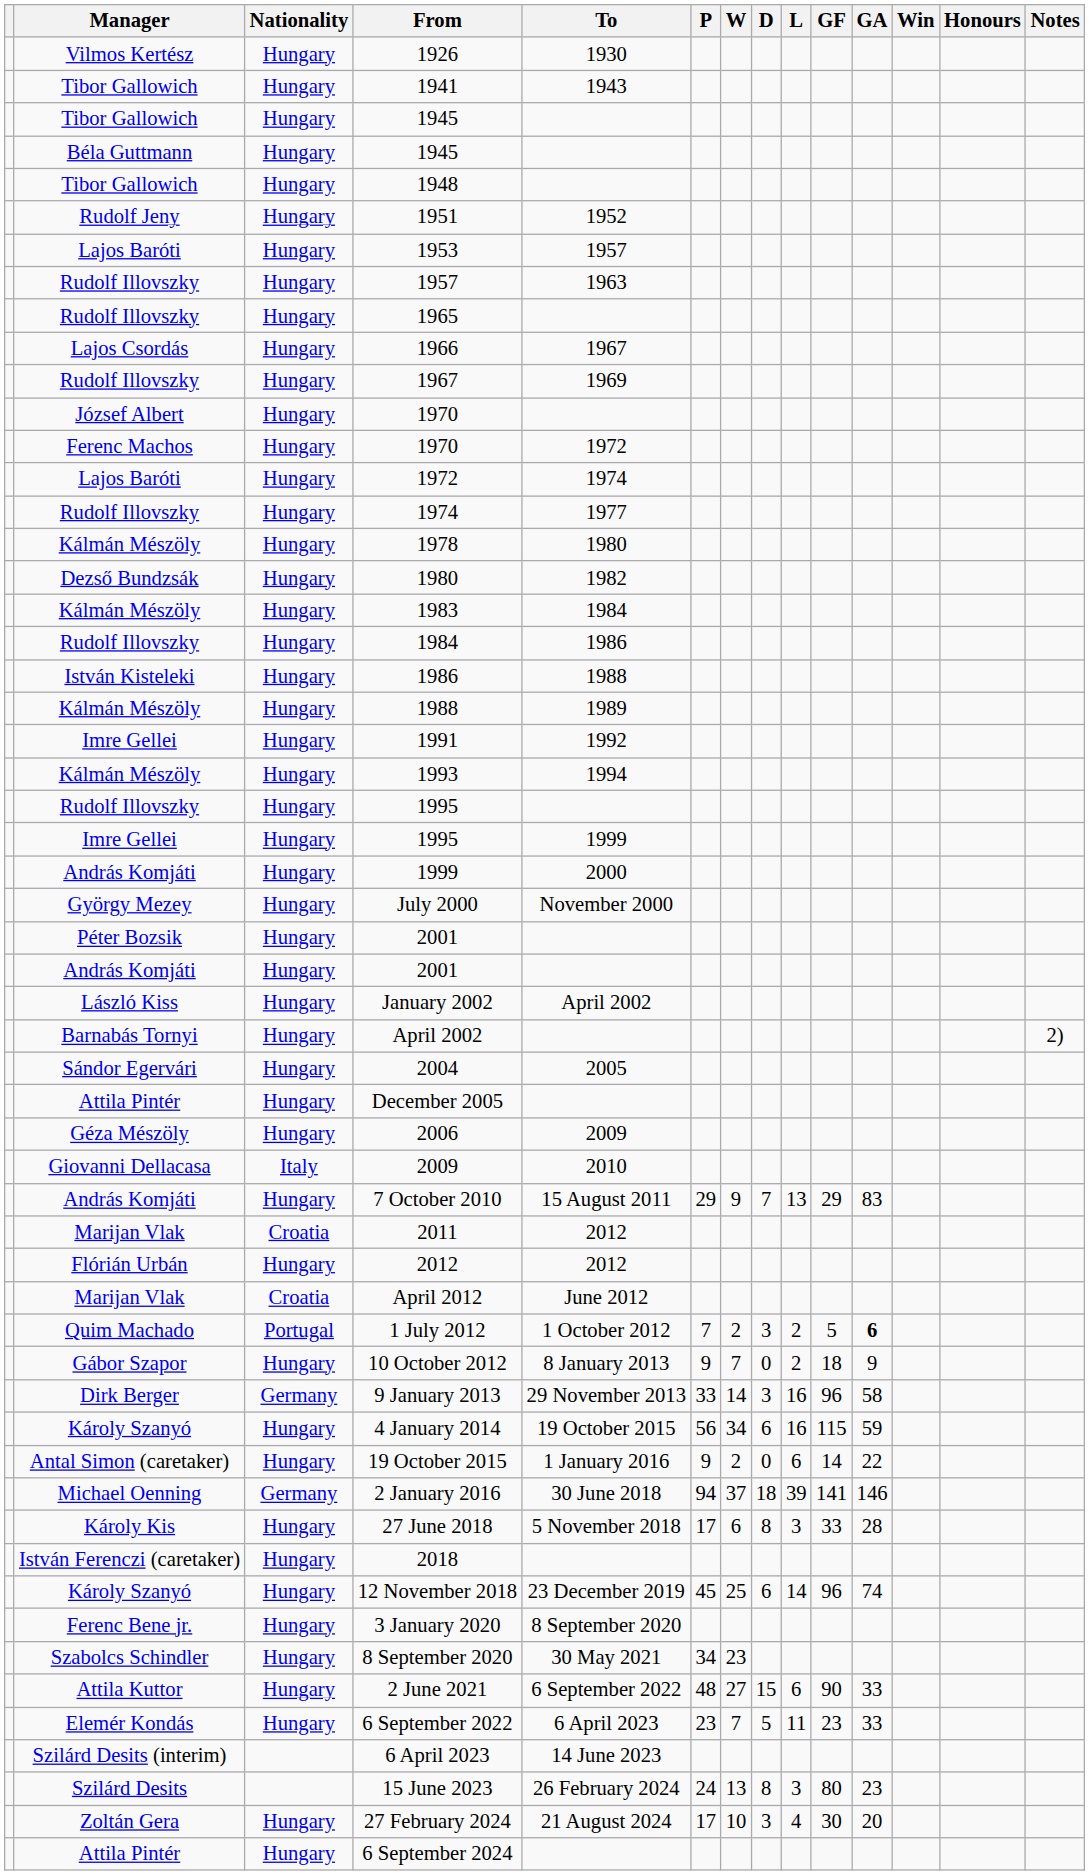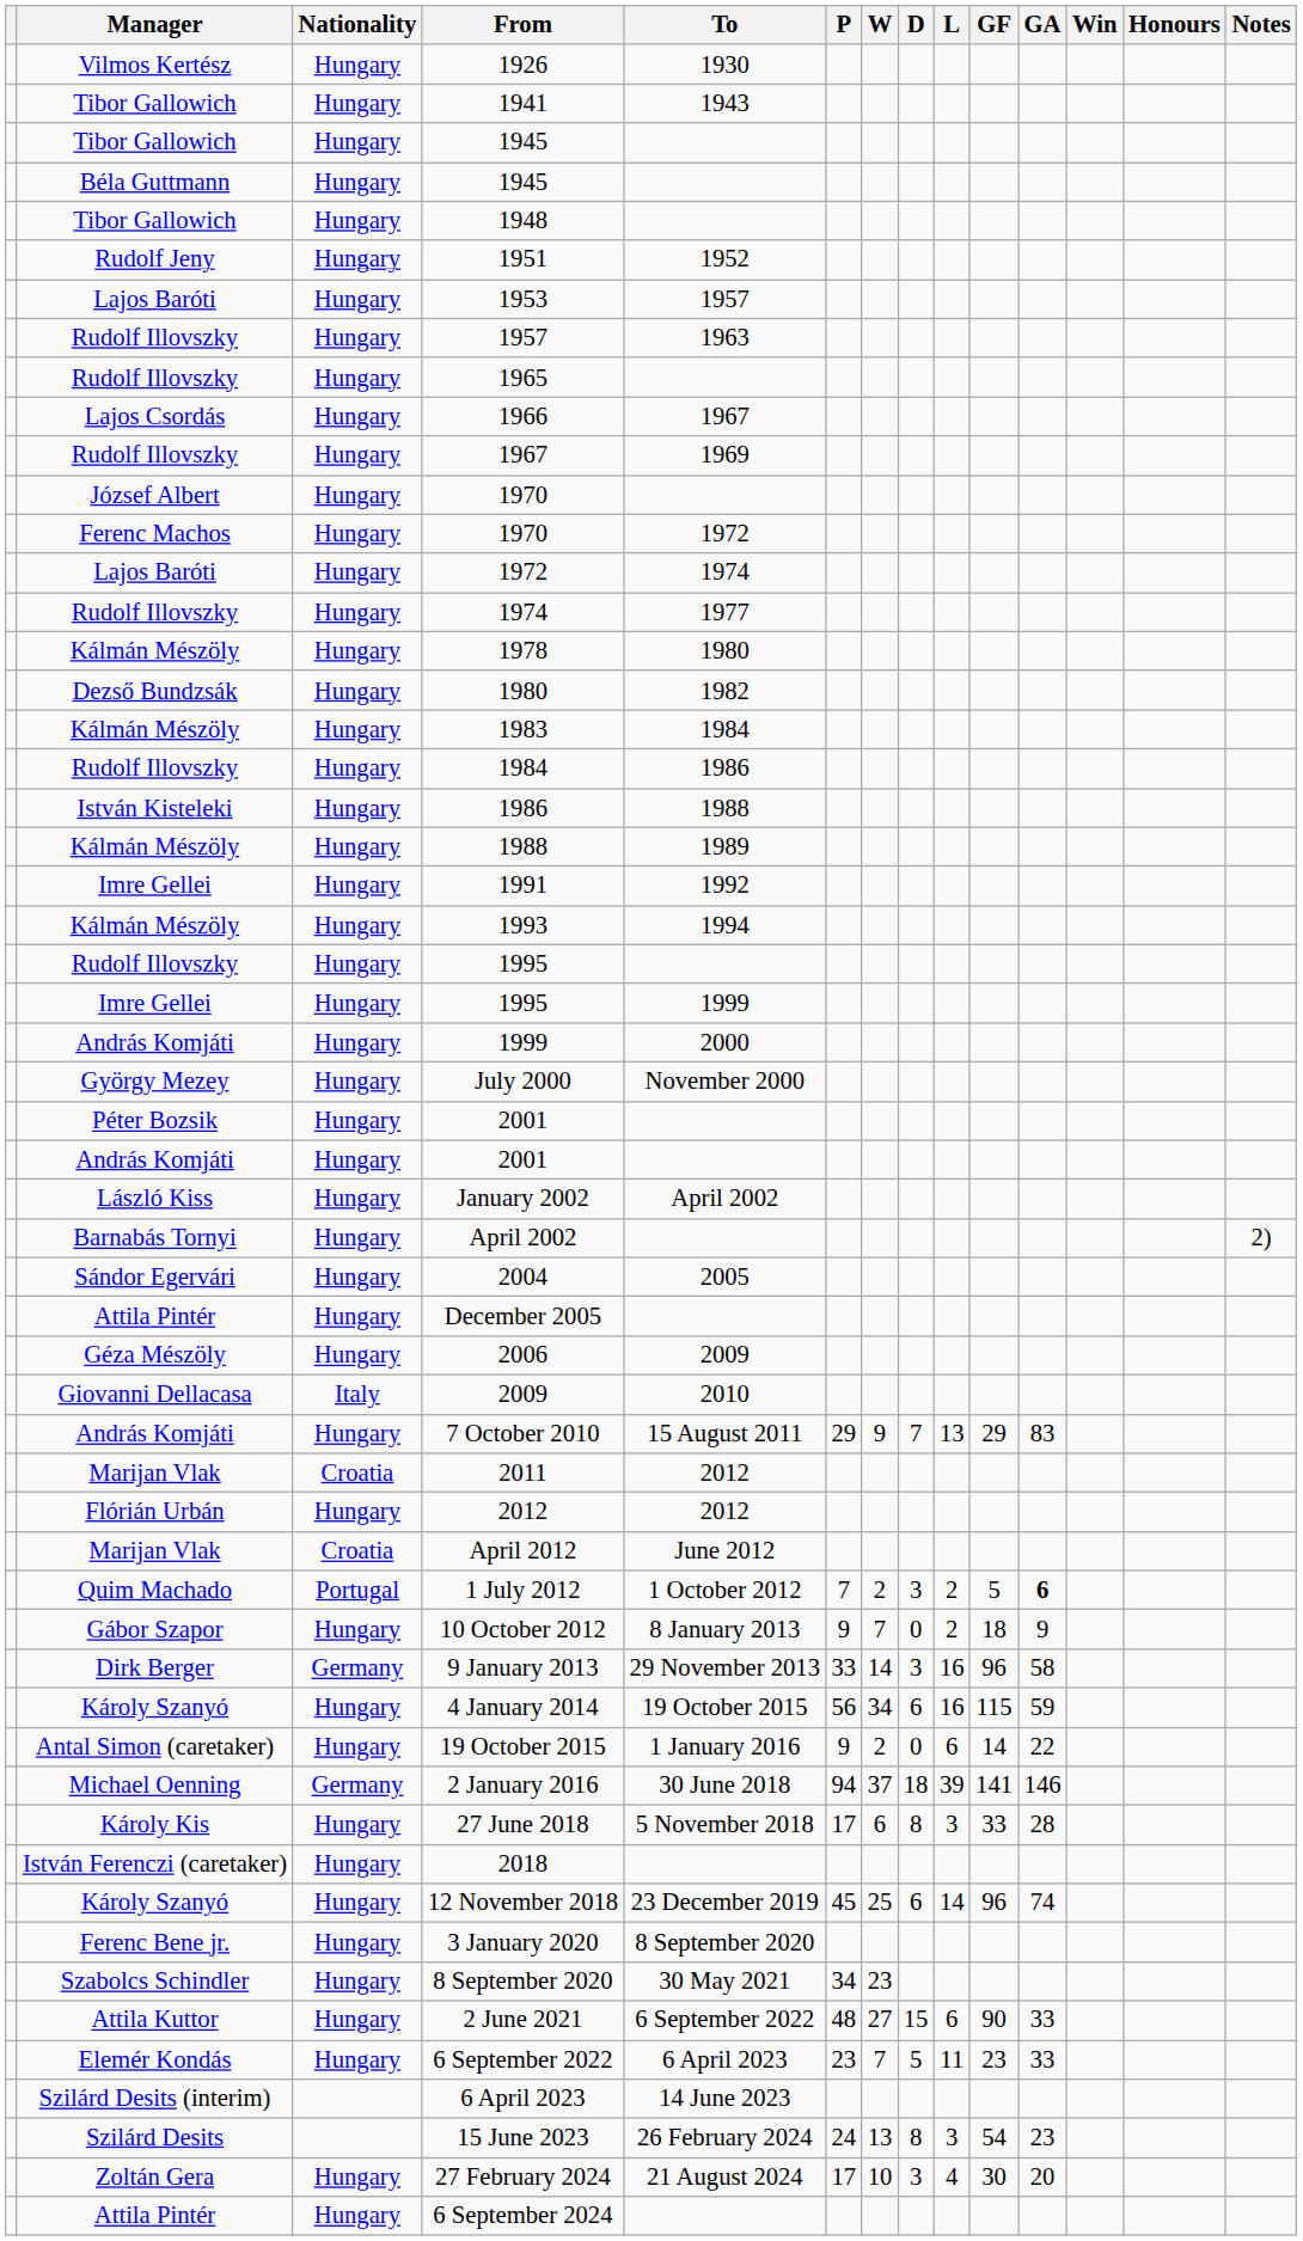15 June 2023 | GF: 80 -> 54
